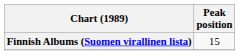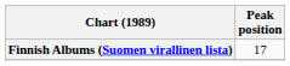Finnish Albums (Suomen virallinen lista) | Peak position: 15 -> 17
